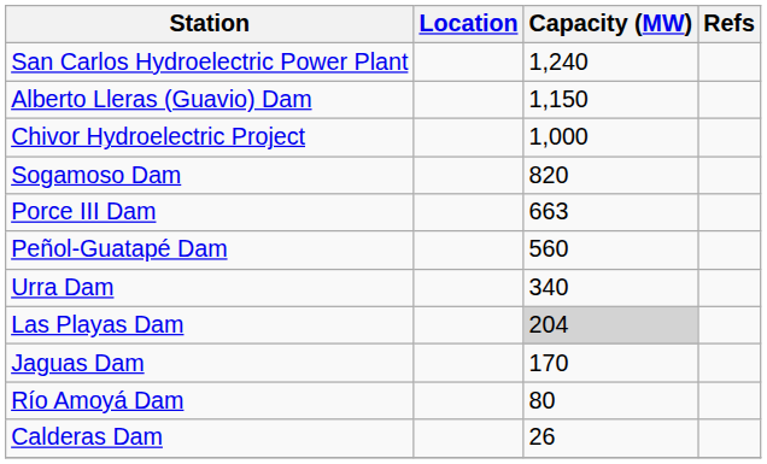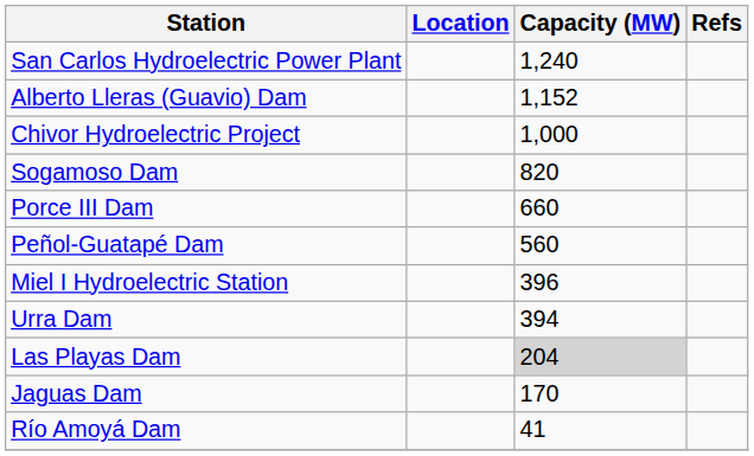Alberto Lleras (Guavio) Dam | Capacity (MW): 1,150 -> 1,152
Porce III Dam | Capacity (MW): 663 -> 660
+ row: Miel I Hydroelectric Station | 396
Urra Dam | Capacity (MW): 340 -> 394
Río Amoyá Dam | Capacity (MW): 80 -> 41
- row: Calderas Dam | 26
